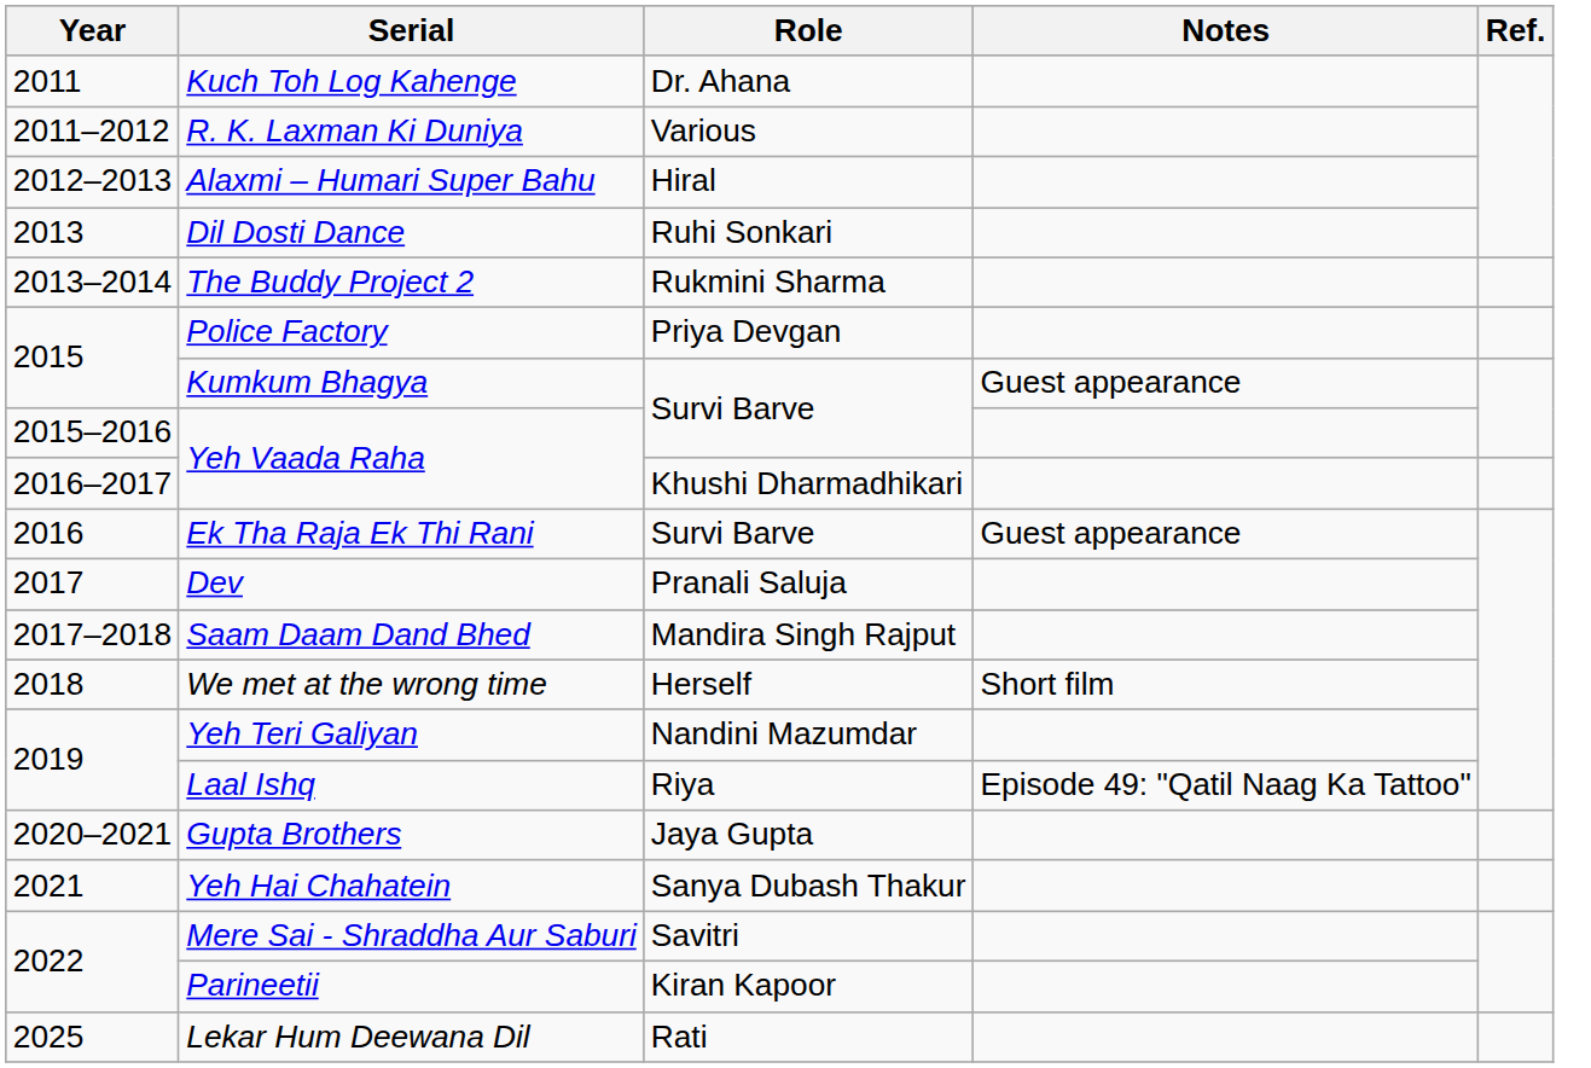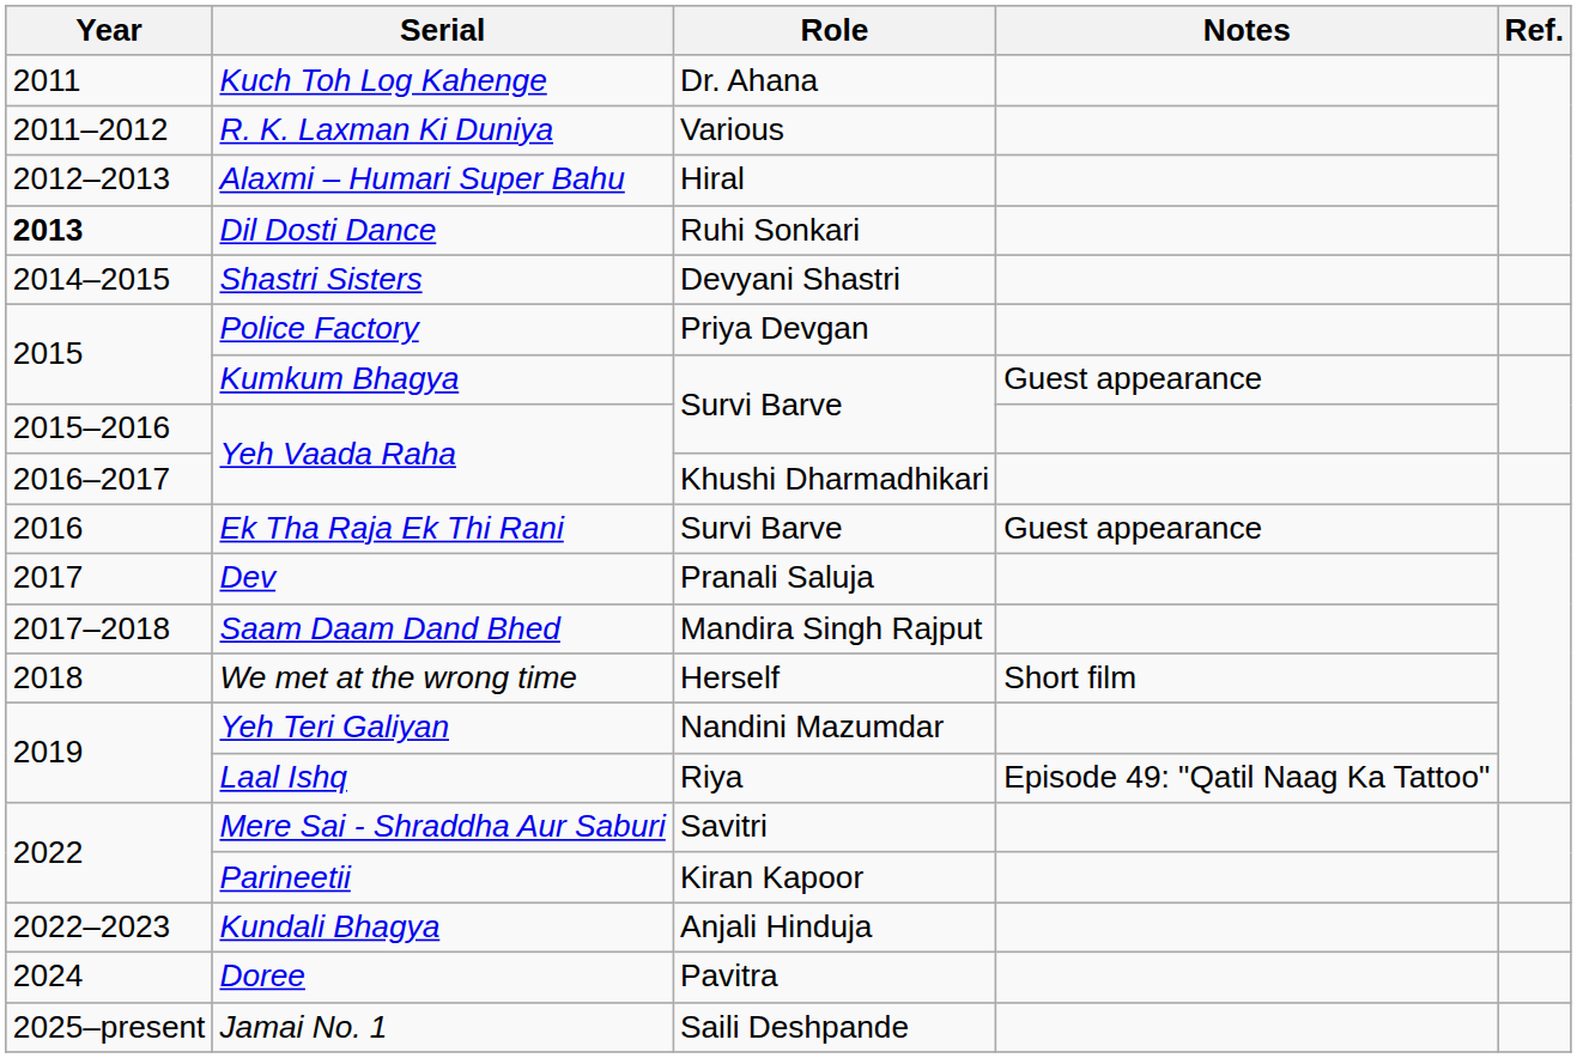Dil Dosti Dance | Year: normal -> bold
- row: 2013–2014 | The Buddy Project 2 | Rukmini Sharma
+ row: 2014–2015 | Shastri Sisters | Devyani Shastri
- row: 2020–2021 | Gupta Brothers | Jaya Gupta
- row: 2021 | Yeh Hai Chahatein | Sanya Dubash Thakur
+ row: 2022–2023 | Kundali Bhagya | Anjali Hinduja
+ row: 2024 | Doree | Pavitra
- row: 2025 | Lekar Hum Deewana Dil | Rati
+ row: 2025–present | Jamai No. 1 | Saili Deshpande
